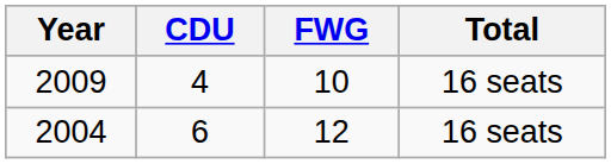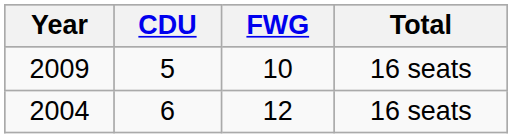2009 | CDU: 4 -> 5
